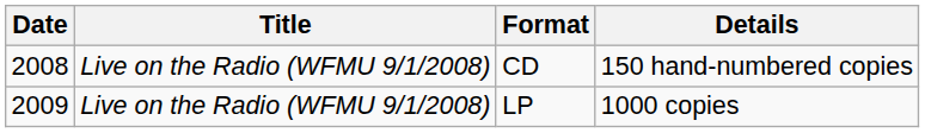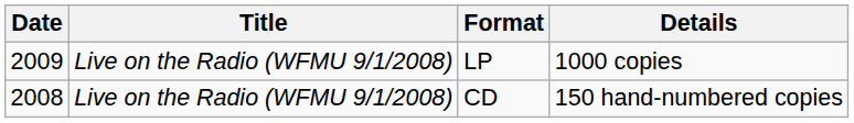rows swapped: CD <-> LP
